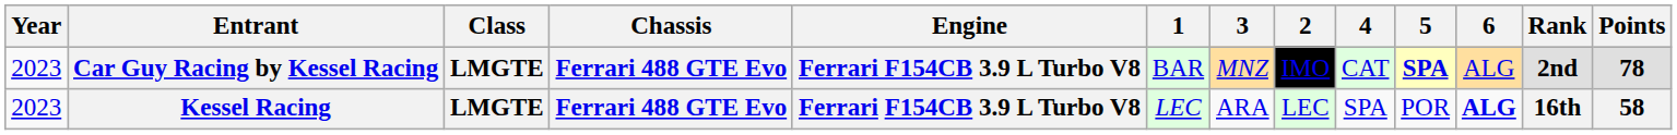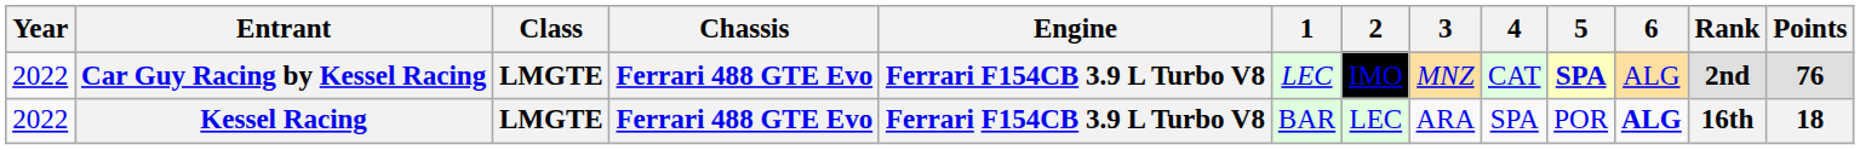columns swapped: 2 <-> 3
Car Guy Racing by Kessel Racing | Year: 2023 -> 2022
Car Guy Racing by Kessel Racing | 1: BAR -> LEC
Car Guy Racing by Kessel Racing | Points: 78 -> 76
Kessel Racing | Year: 2023 -> 2022
Kessel Racing | 1: LEC -> BAR
Kessel Racing | Points: 58 -> 18
